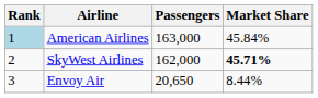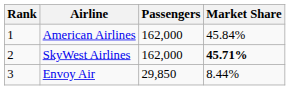American Airlines | Rank: lightblue background -> no background
American Airlines | Passengers: 163,000 -> 162,000
Envoy Air | Passengers: 20,650 -> 29,850
